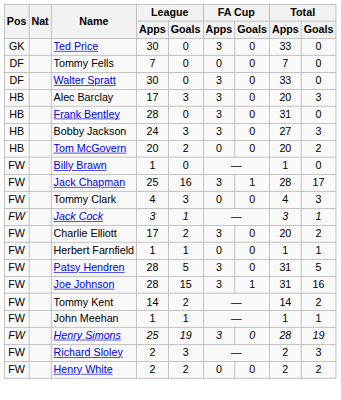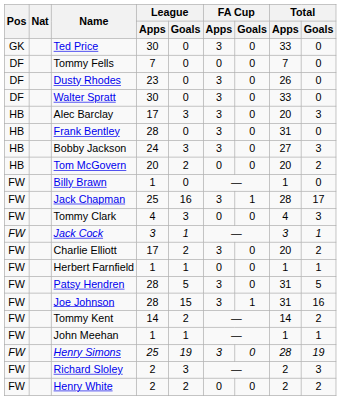+ row: DF | Dusty Rhodes | 23 | 0 | 3 | 0 | 26 | 0
